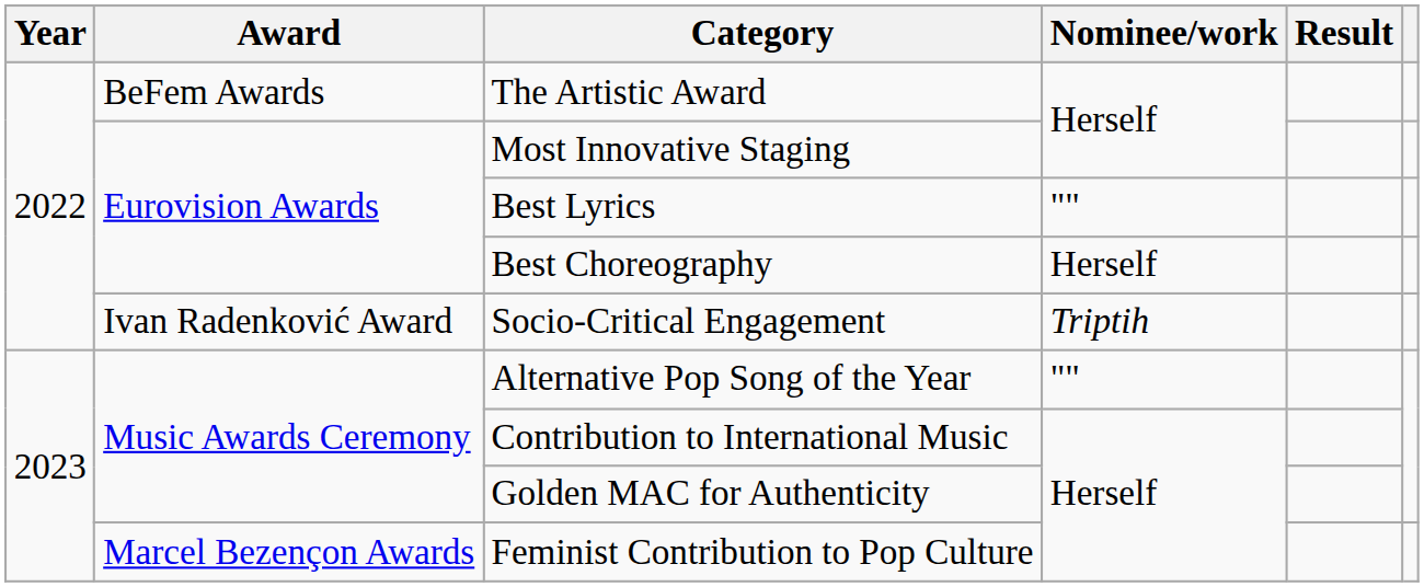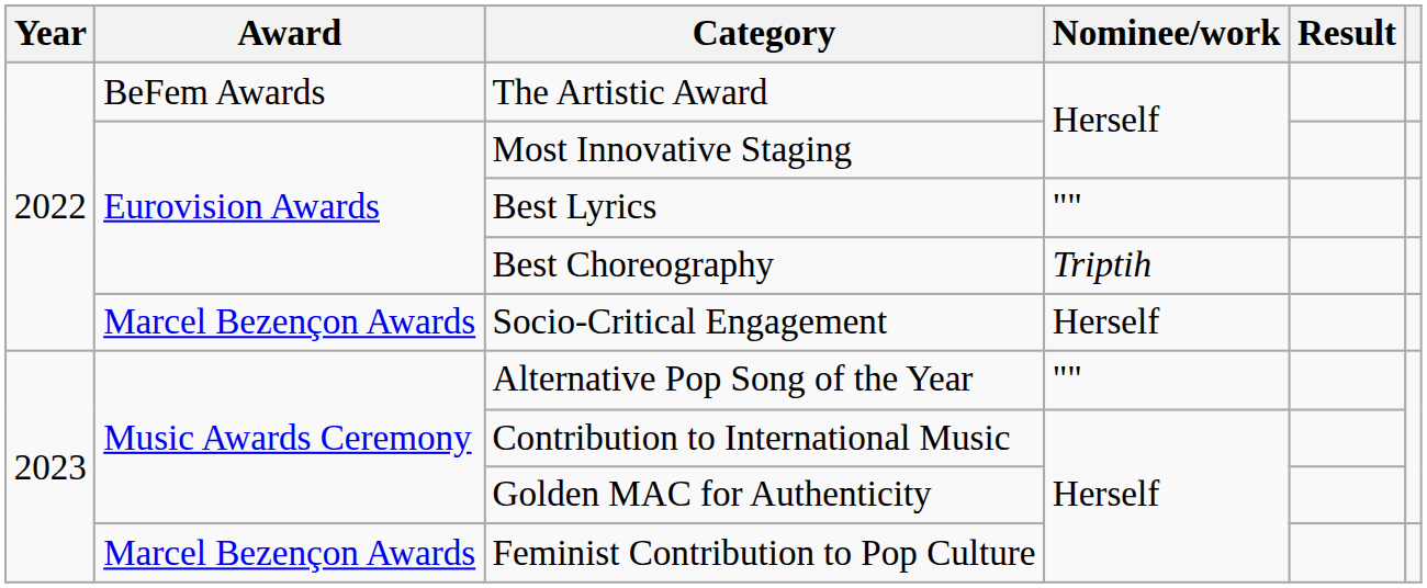Best Choreography | Nominee/work: Herself -> Triptih
Socio-Critical Engagement | Award: Ivan Radenković Award -> Marcel Bezençon Awards
Socio-Critical Engagement | Nominee/work: Triptih -> Herself
